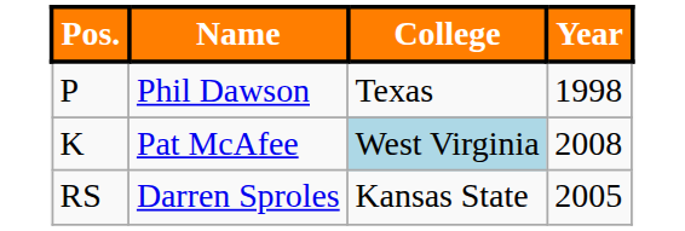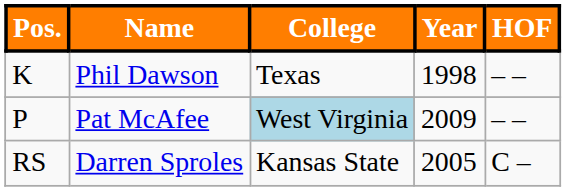+ column: HOF | – – | – – | C –
Phil Dawson | Pos.: P -> K
Pat McAfee | Pos.: K -> P
Pat McAfee | Year: 2008 -> 2009
